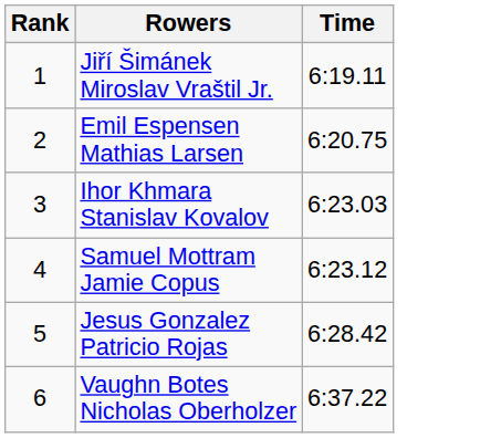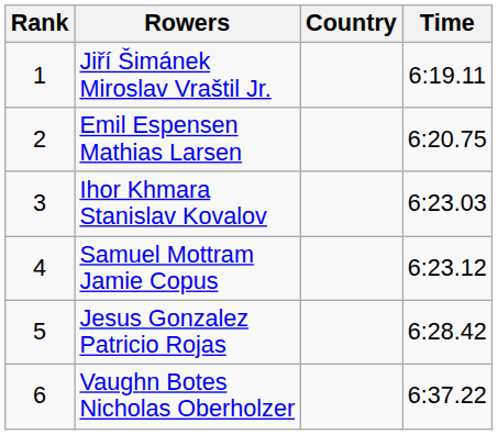+ column: Country
